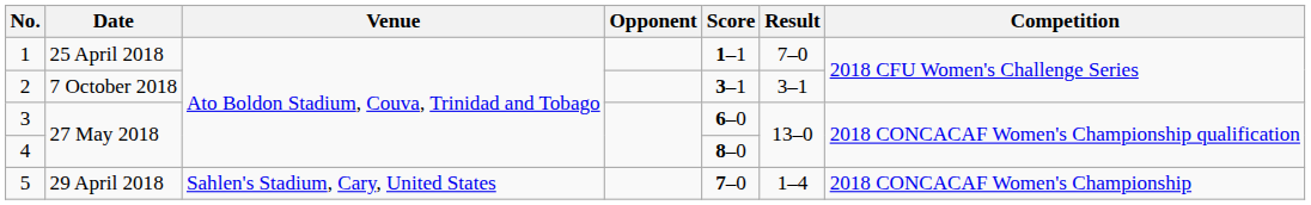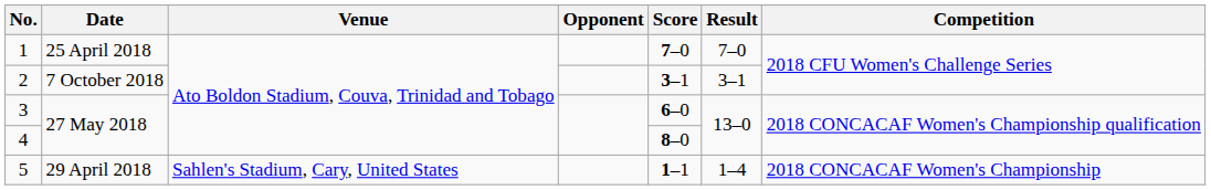1 | Score: 1–1 -> 7–0
5 | Score: 7–0 -> 1–1
